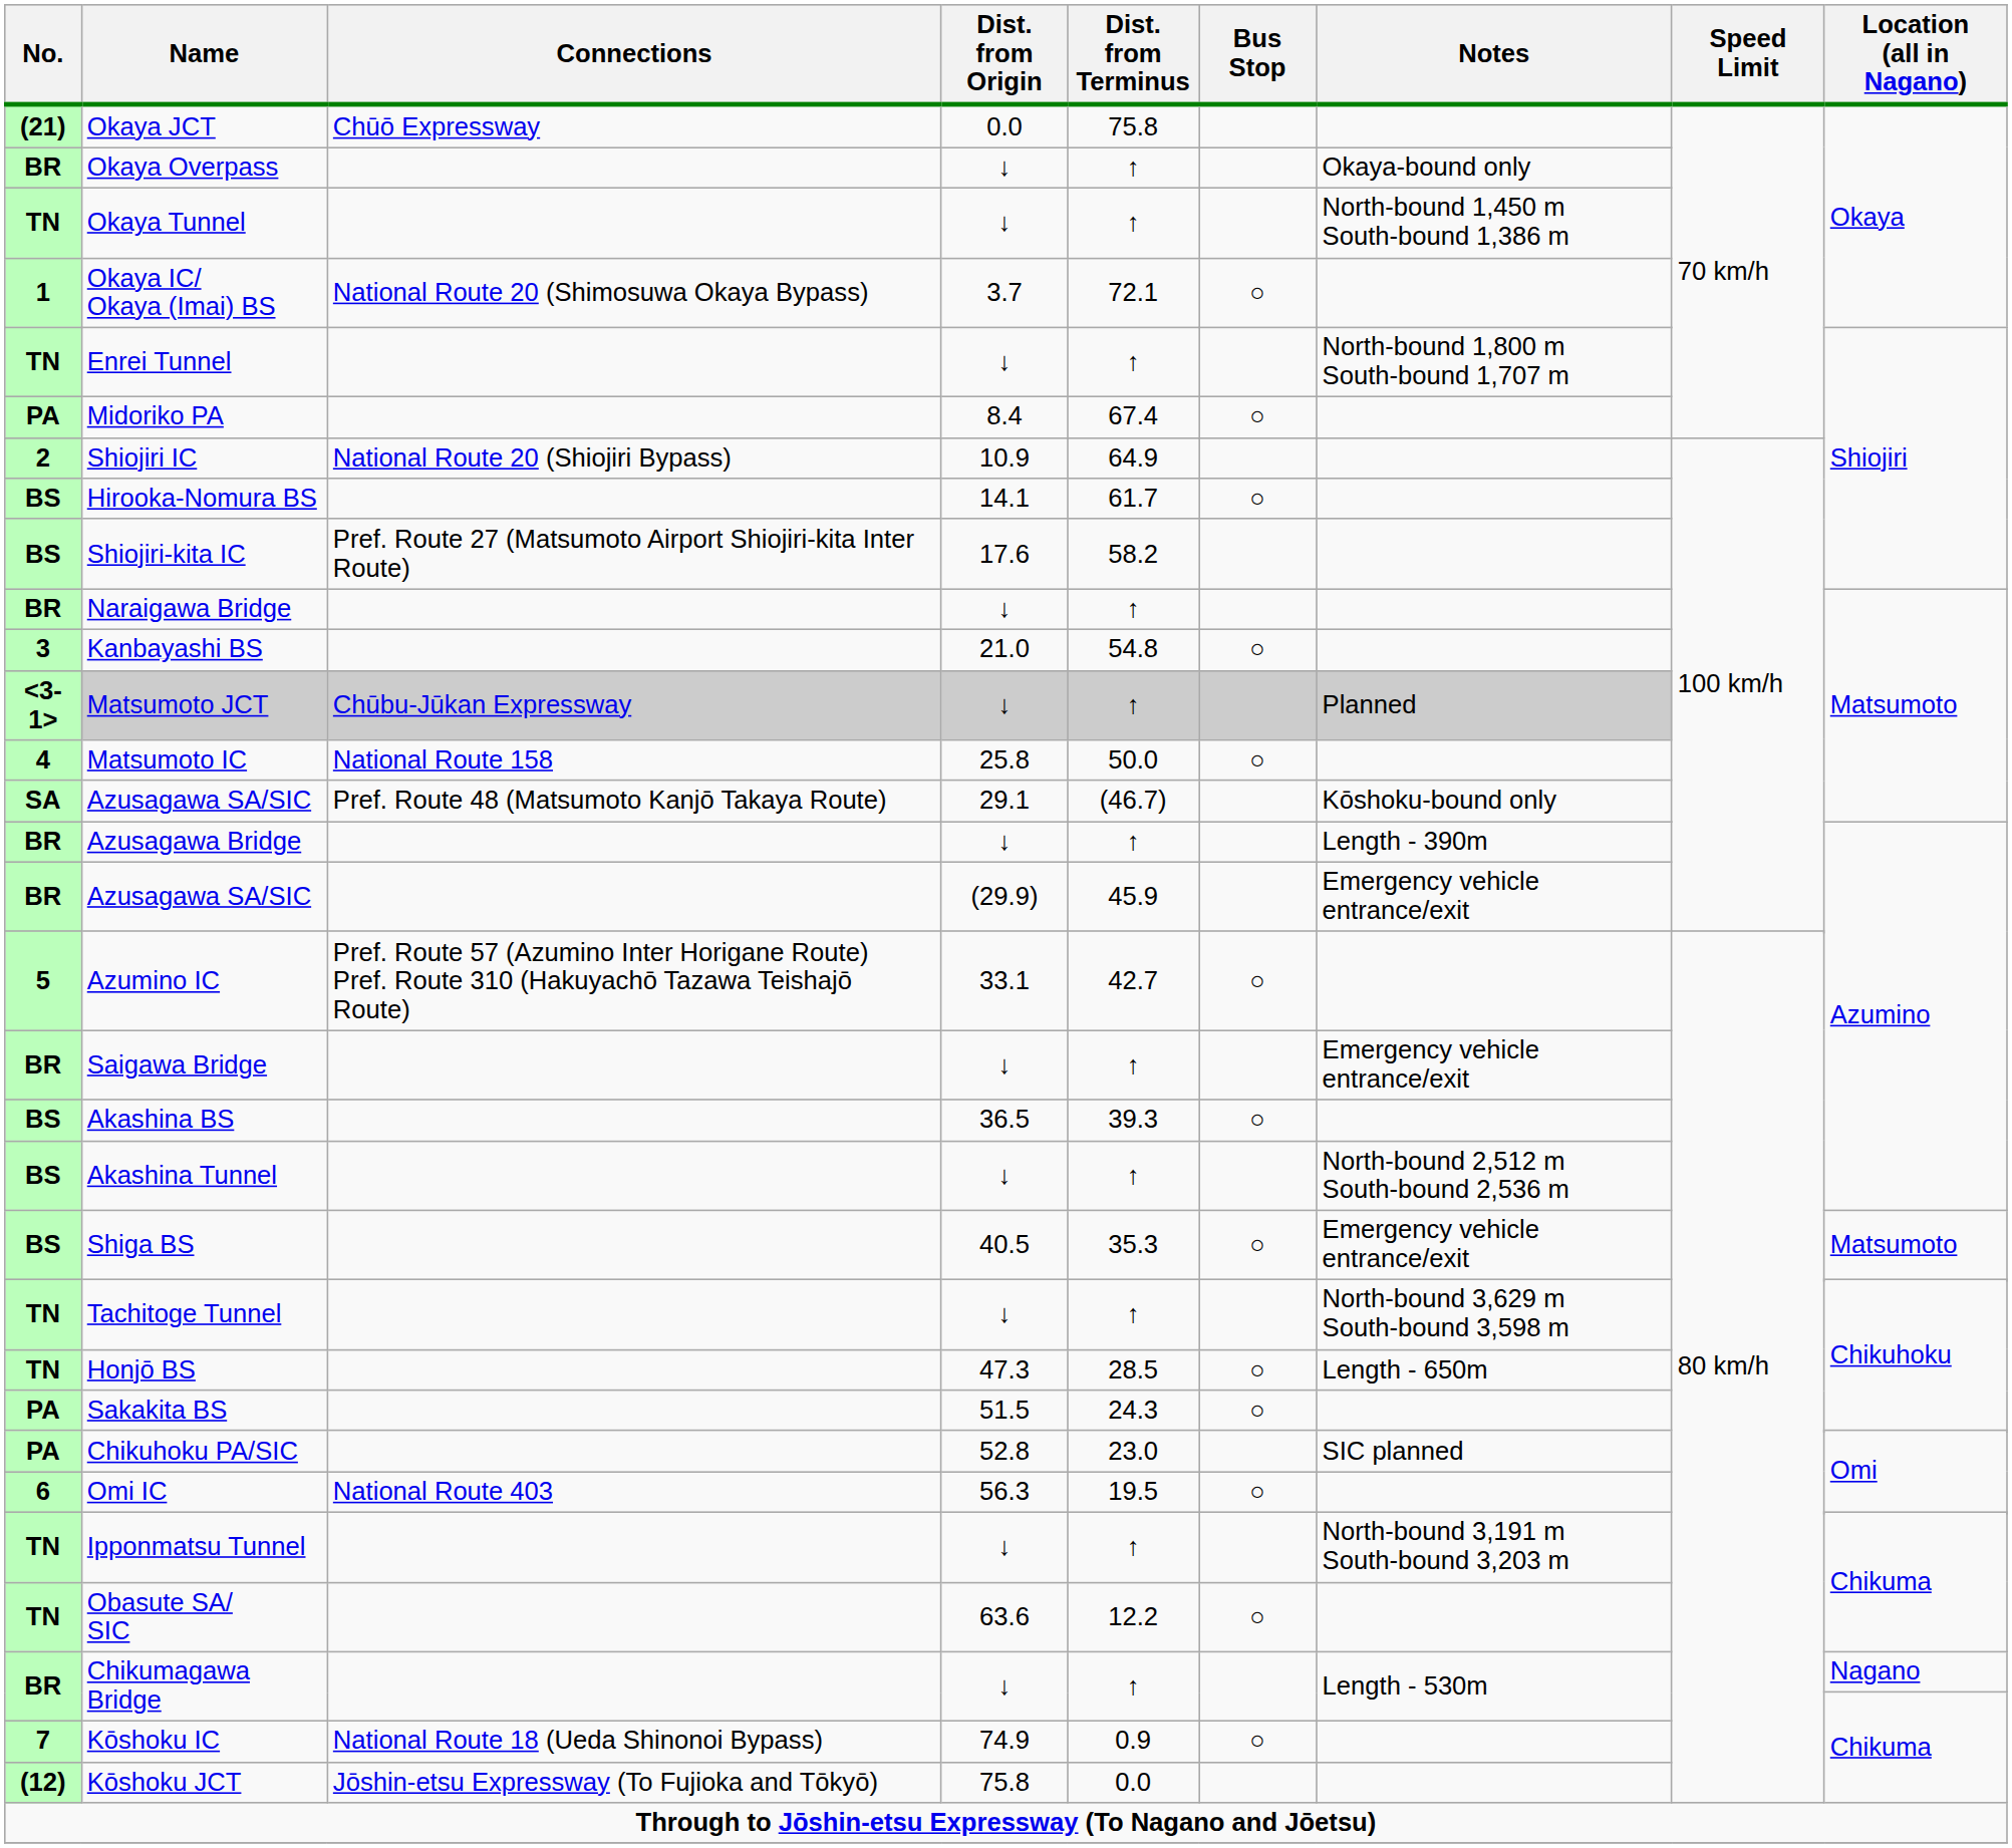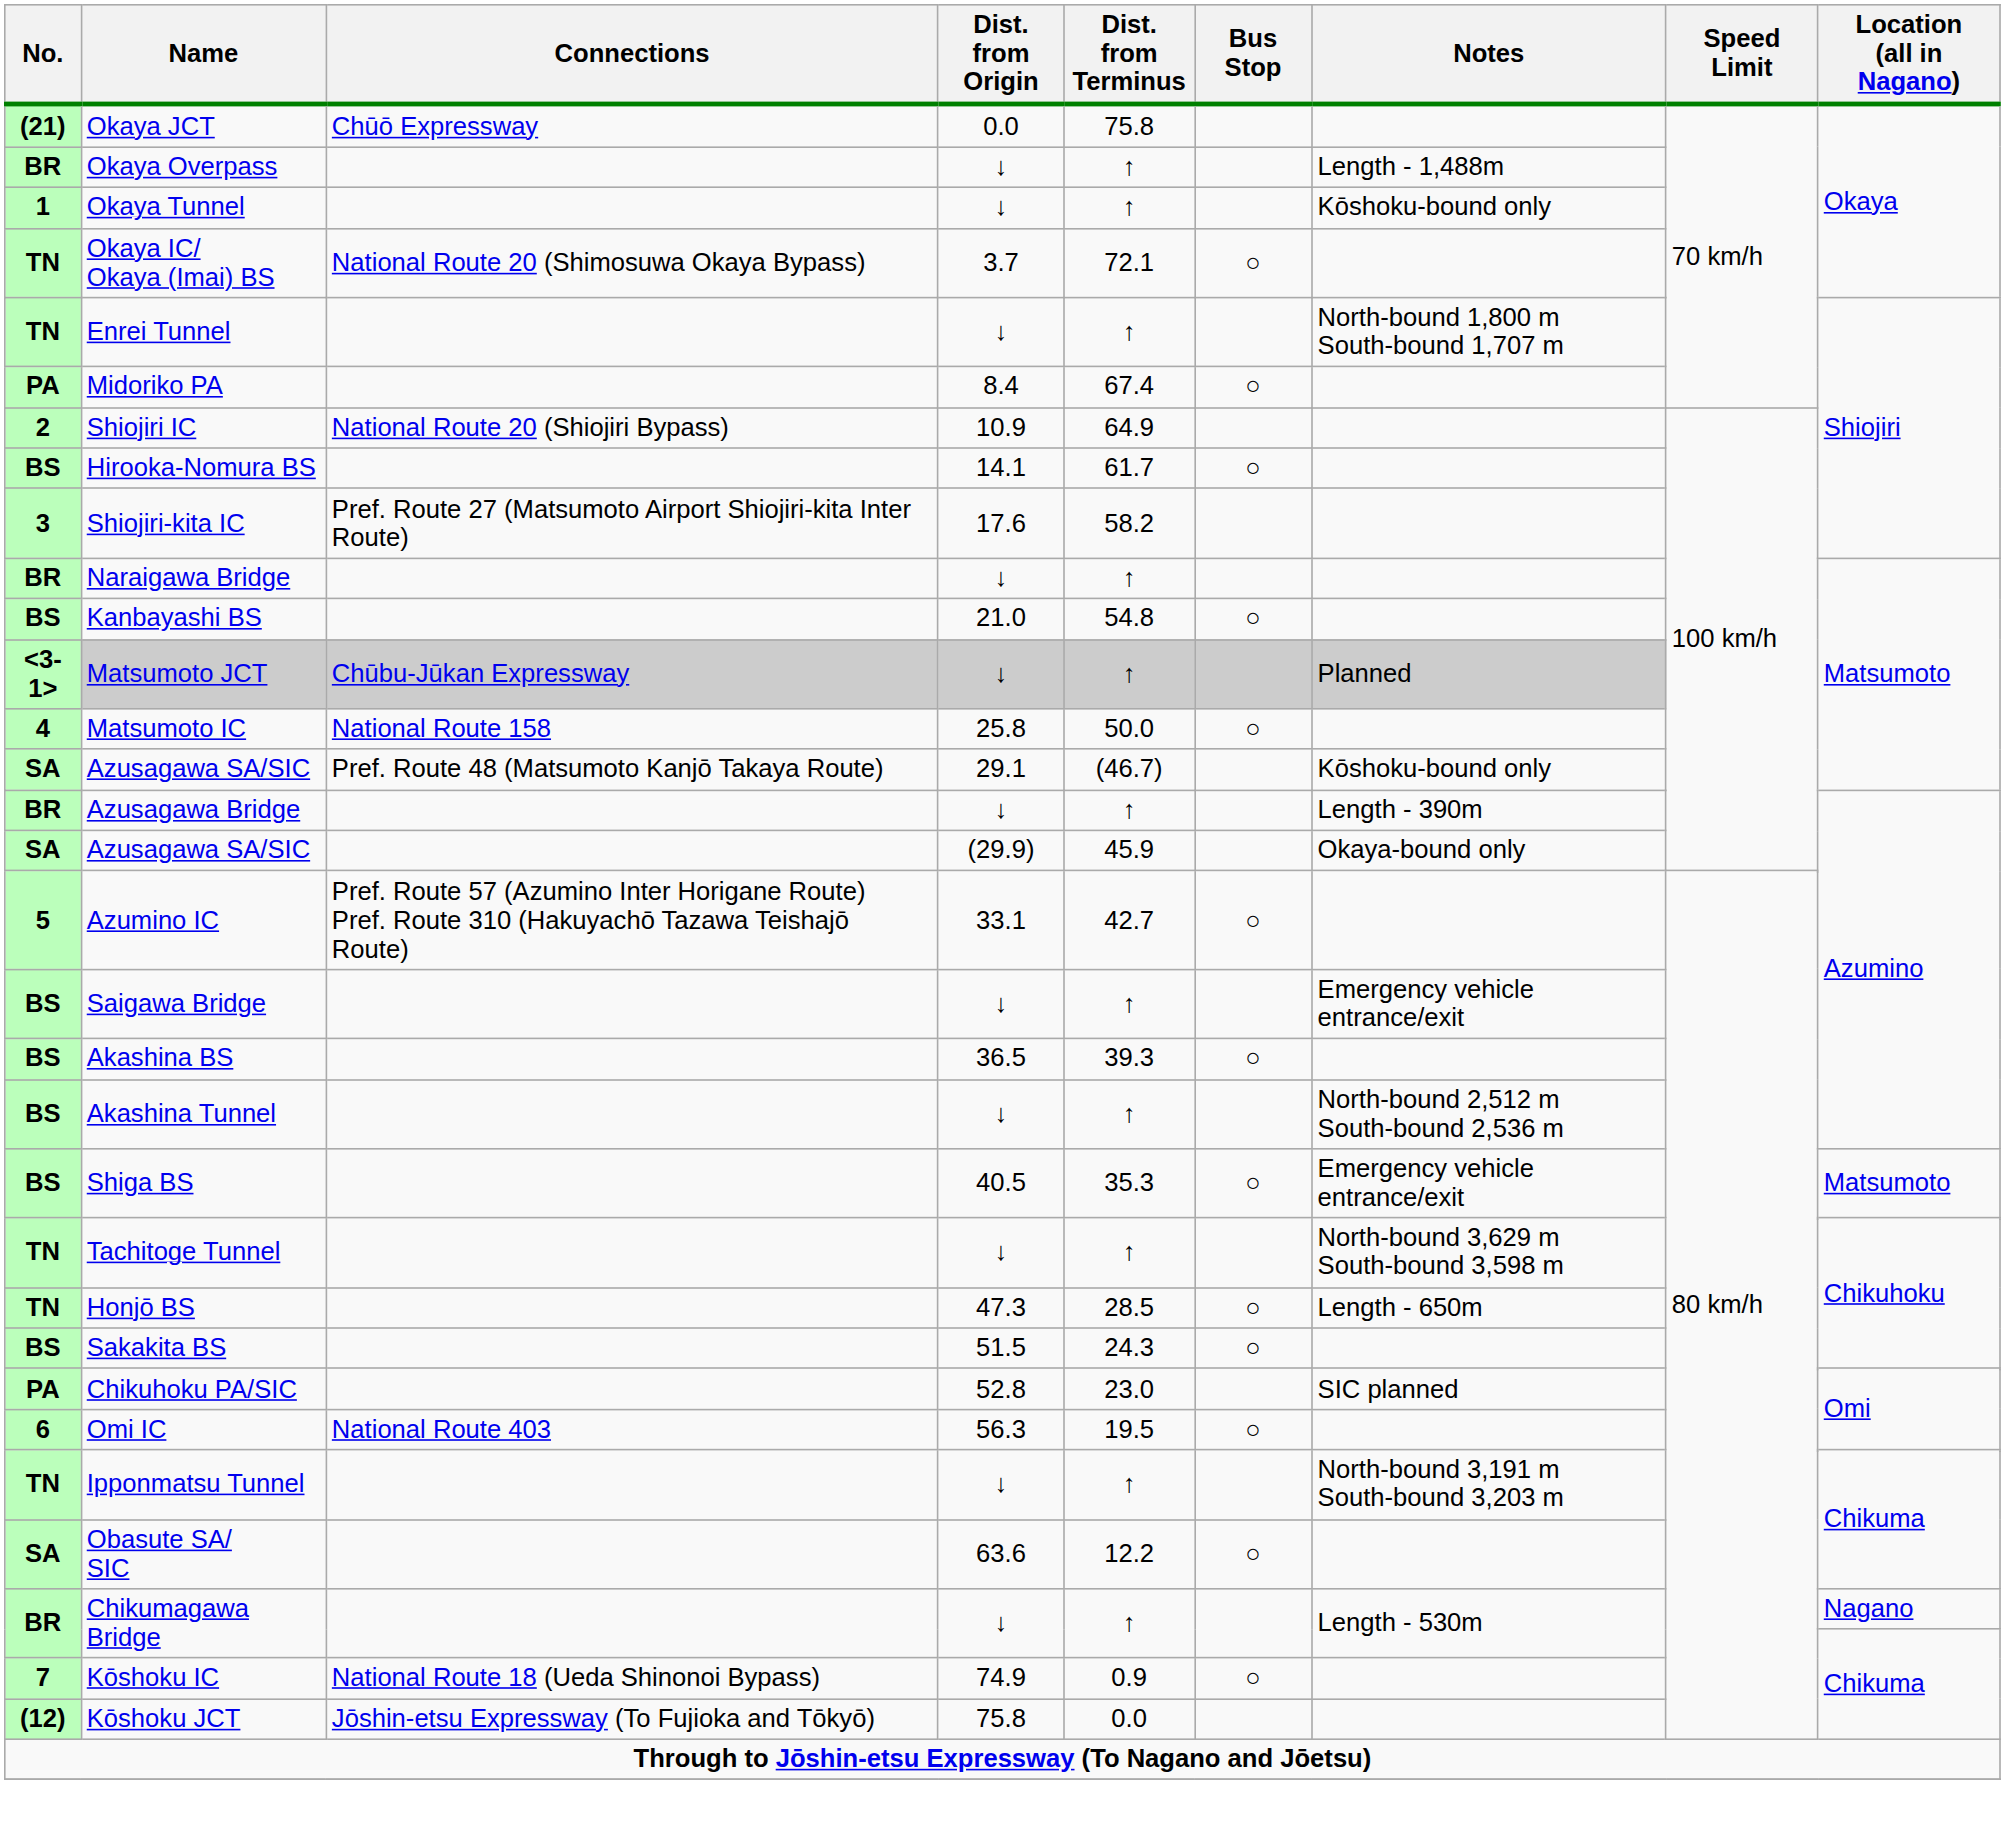Okaya Overpass | Notes: Okaya-bound only -> Length - 1,488m
Okaya Tunnel | No.: TN -> 1
Okaya Tunnel | Notes: North-bound 1,450 m South-bound 1,386 m -> Kōshoku-bound only
Okaya IC/ Okaya (Imai) BS | No.: 1 -> TN
Shiojiri-kita IC | No.: BS -> 3
Kanbayashi BS | No.: 3 -> BS
Azusagawa SA/SIC / (29.9) | No.: BR -> SA
Azusagawa SA/SIC / (29.9) | Notes: Emergency vehicle entrance/exit -> Okaya-bound only
Saigawa Bridge | No.: BR -> BS
Sakakita BS | No.: PA -> BS
Obasute SA/ SIC | No.: TN -> SA
